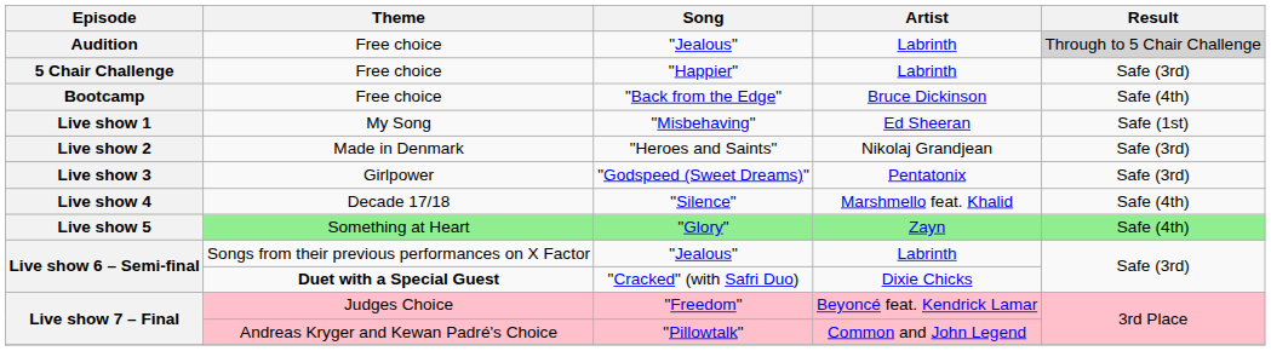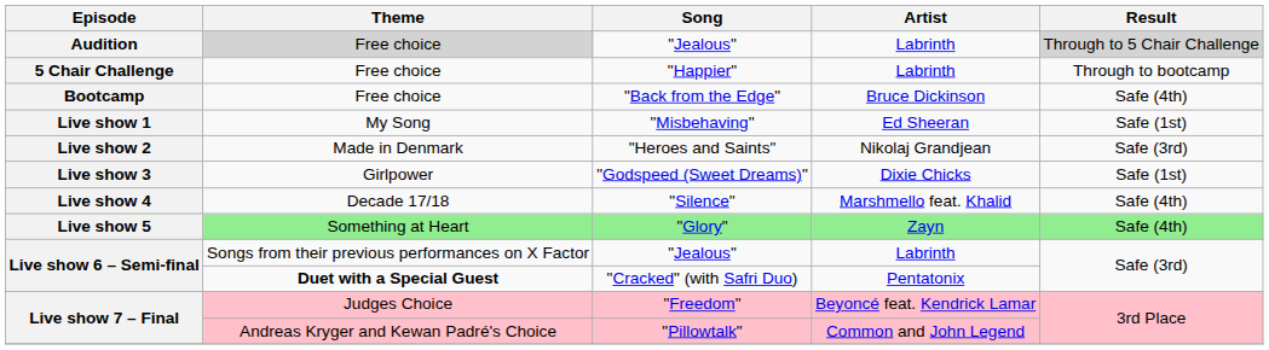Audition / "Jealous" | Theme: no background -> lightgrey background
"Happier" | Result: Safe (3rd) -> Through to bootcamp
"Godspeed (Sweet Dreams)" | Artist: Pentatonix -> Dixie Chicks
"Godspeed (Sweet Dreams)" | Result: Safe (3rd) -> Safe (1st)
"Cracked" (with Safri Duo) | Artist: Dixie Chicks -> Pentatonix
